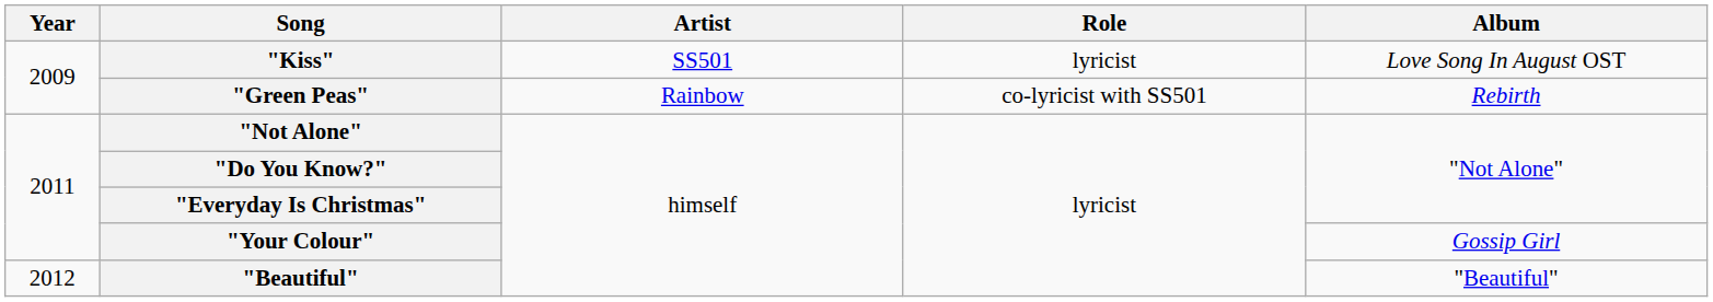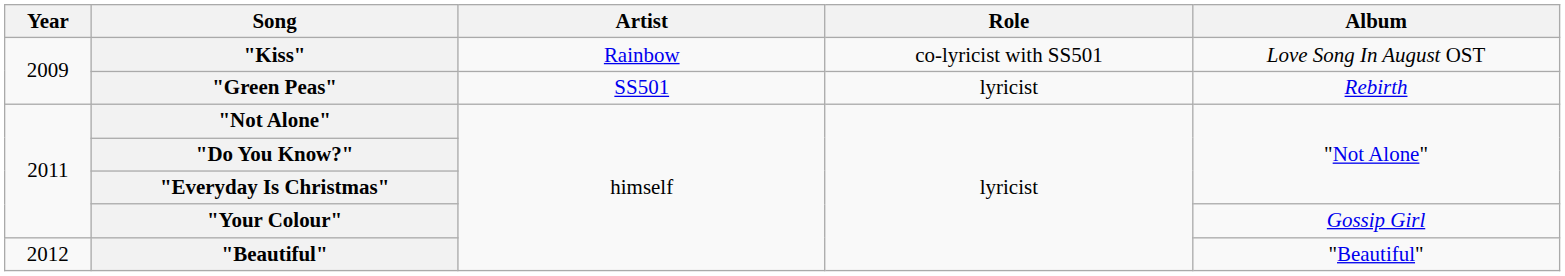"Kiss" | Artist: SS501 -> Rainbow
"Kiss" | Role: lyricist -> co-lyricist with SS501
"Green Peas" | Artist: Rainbow -> SS501
"Green Peas" | Role: co-lyricist with SS501 -> lyricist
